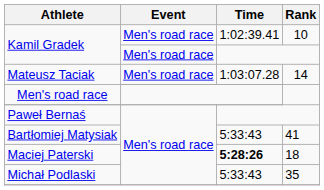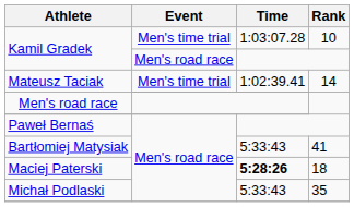Kamil Gradek / 10 | Event: Men's road race -> Men's time trial
Kamil Gradek / 10 | Time: 1:02:39.41 -> 1:03:07.28
Mateusz Taciak / 14 | Event: Men's road race -> Men's time trial
Mateusz Taciak / 14 | Time: 1:03:07.28 -> 1:02:39.41
